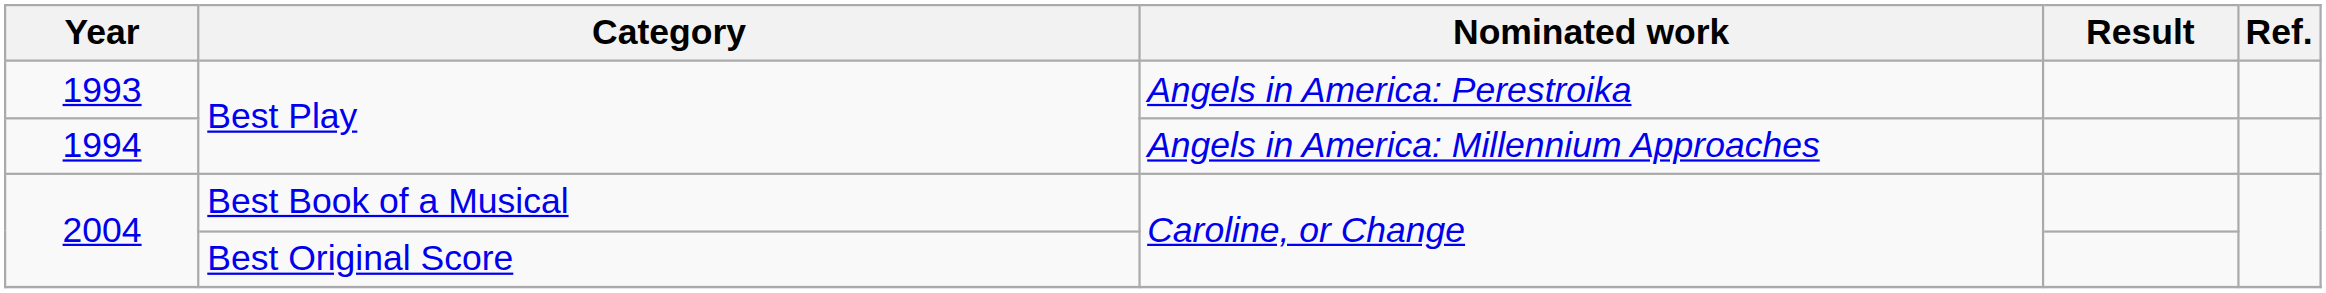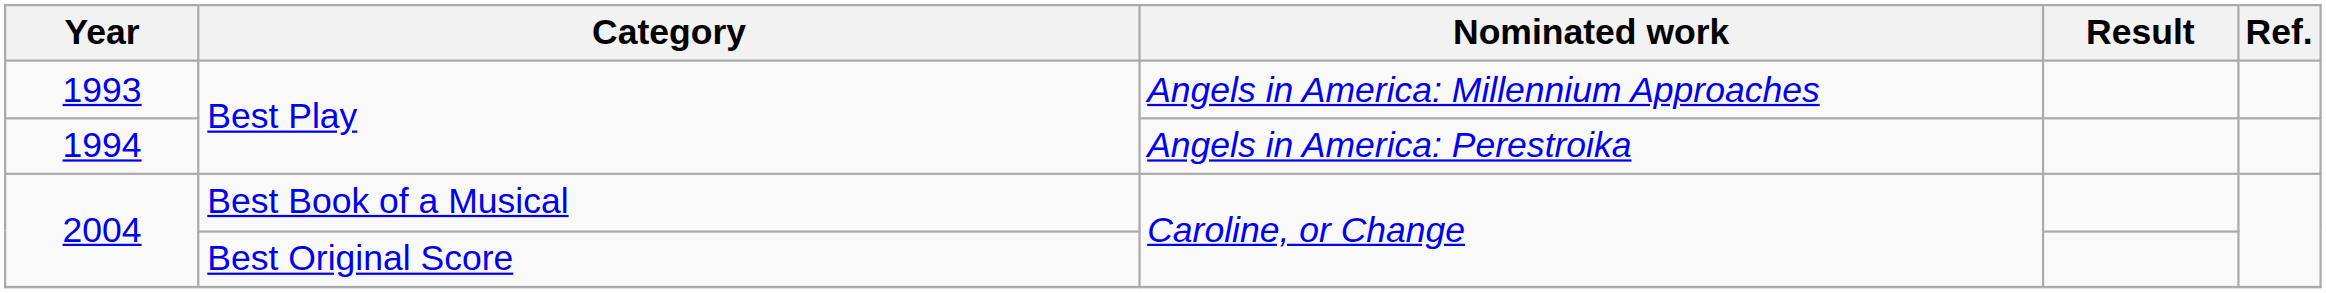1993 | Nominated work: Angels in America: Perestroika -> Angels in America: Millennium Approaches
1994 | Nominated work: Angels in America: Millennium Approaches -> Angels in America: Perestroika
